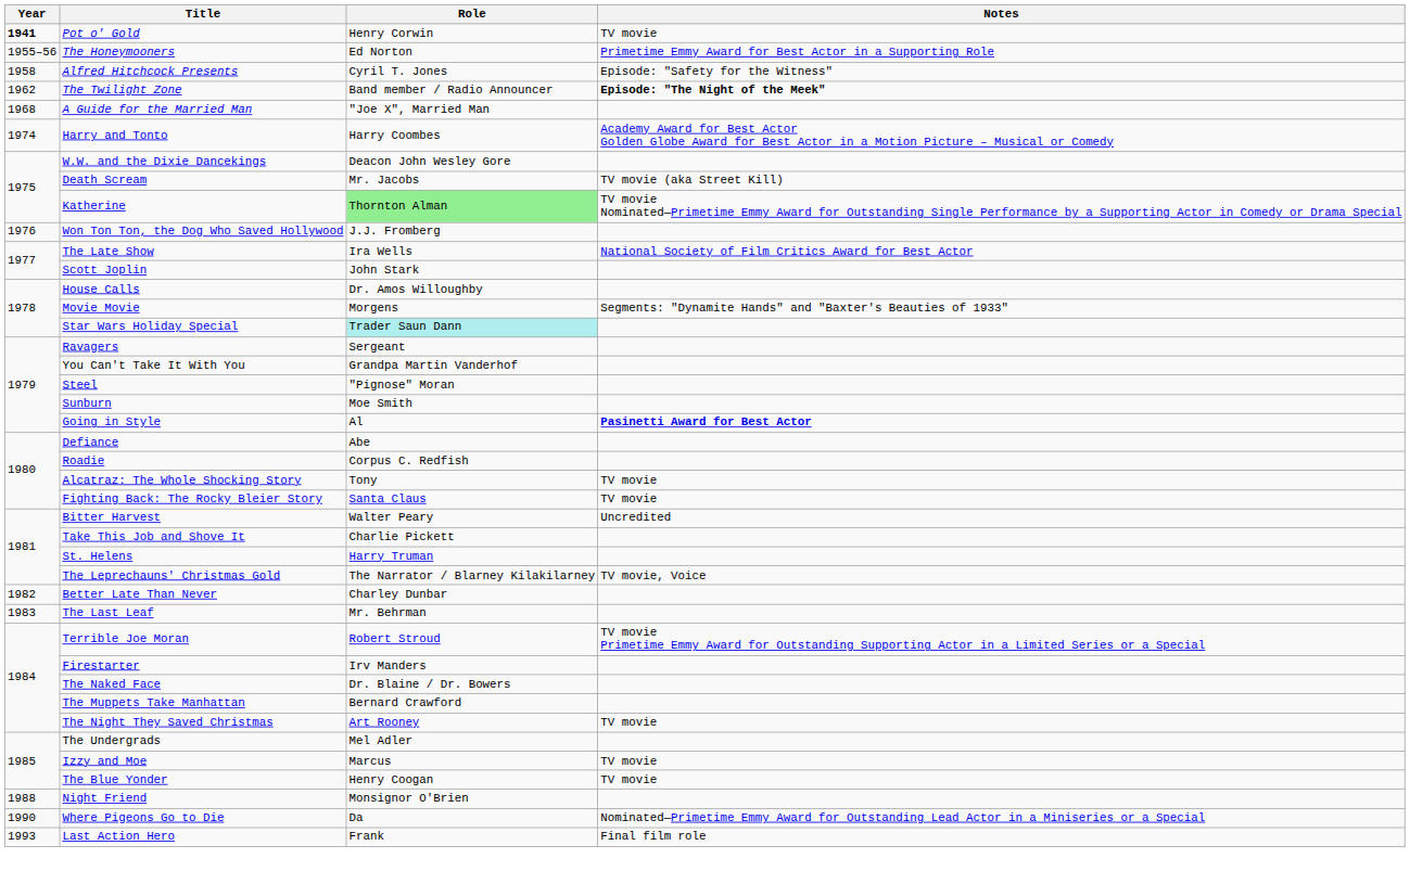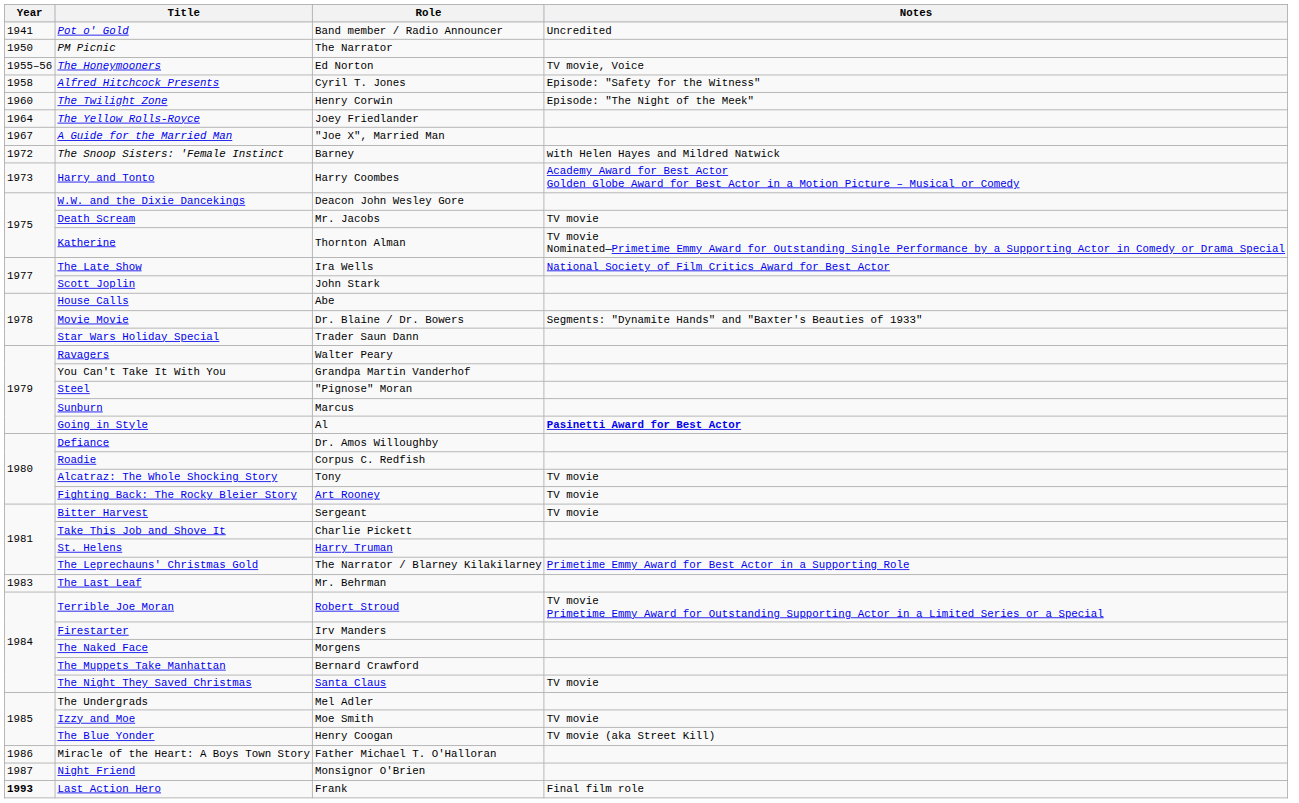Pot o' Gold | Year: bold -> normal
Pot o' Gold | Role: Henry Corwin -> Band member / Radio Announcer
Pot o' Gold | Notes: TV movie -> Uncredited
+ row: 1950 | PM Picnic | The Narrator
The Honeymooners | Notes: Primetime Emmy Award for Best Actor in a Supporting Role -> TV movie, Voice
The Twilight Zone | Year: 1962 -> 1960
The Twilight Zone | Role: Band member / Radio Announcer -> Henry Corwin
The Twilight Zone | Notes: bold -> normal
+ row: 1964 | The Yellow Rolls-Royce | Joey Friedlander
A Guide for the Married Man | Year: 1968 -> 1967
+ row: 1972 | The Snoop Sisters: 'Female Instinct | Barney | with Helen Hayes and Mildred Natwick
Harry and Tonto | Year: 1974 -> 1973
Death Scream | Notes: TV movie (aka Street Kill) -> TV movie
Katherine | Role: lightgreen background -> no background
- row: 1976 | Won Ton Ton, the Dog Who Saved Hollywood | J.J. Fromberg
House Calls | Role: Dr. Amos Willoughby -> Abe
Movie Movie | Role: Morgens -> Dr. Blaine / Dr. Bowers
Star Wars Holiday Special | Role: paleturquoise background -> no background
Ravagers | Role: Sergeant -> Walter Peary
Sunburn | Role: Moe Smith -> Marcus
Defiance | Role: Abe -> Dr. Amos Willoughby
Fighting Back: The Rocky Bleier Story | Role: Santa Claus -> Art Rooney
Bitter Harvest | Role: Walter Peary -> Sergeant
Bitter Harvest | Notes: Uncredited -> TV movie
The Leprechauns' Christmas Gold | Notes: TV movie, Voice -> Primetime Emmy Award for Best Actor in a Supporting Role
- row: 1982 | Better Late Than Never | Charley Dunbar
The Naked Face | Role: Dr. Blaine / Dr. Bowers -> Morgens
The Night They Saved Christmas | Role: Art Rooney -> Santa Claus
Izzy and Moe | Role: Marcus -> Moe Smith
The Blue Yonder | Notes: TV movie -> TV movie (aka Street Kill)
+ row: 1986 | Miracle of the Heart: A Boys Town Story | Father Michael T. O'Halloran
Night Friend | Year: 1988 -> 1987
- row: 1990 | Where Pigeons Go to Die | Da | Nominated—Primetime Emmy Award for Outstanding Lead Actor in a Miniseries or a Special
Last Action Hero | Year: normal -> bold
